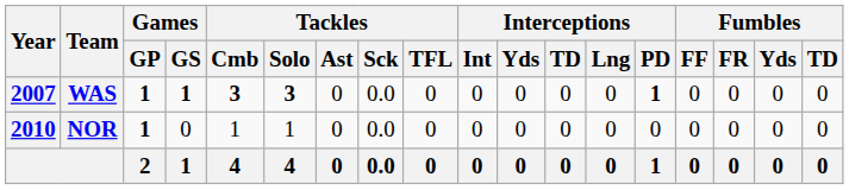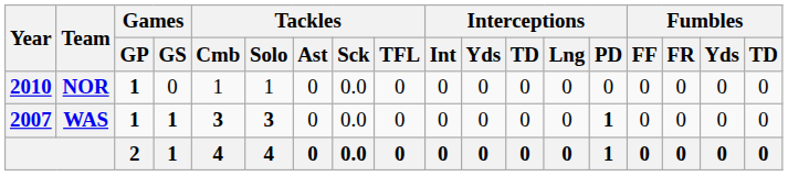rows swapped: WAS <-> NOR
